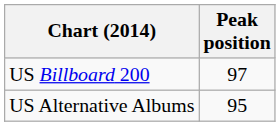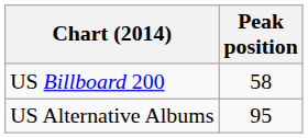US Billboard 200 | Peak position: 97 -> 58
